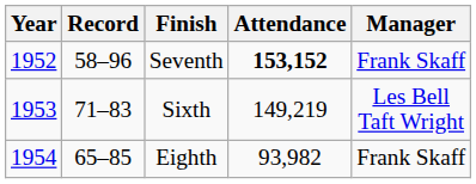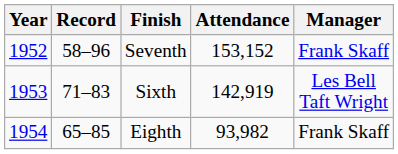Seventh | Attendance: bold -> normal
Sixth | Attendance: 149,219 -> 142,919
